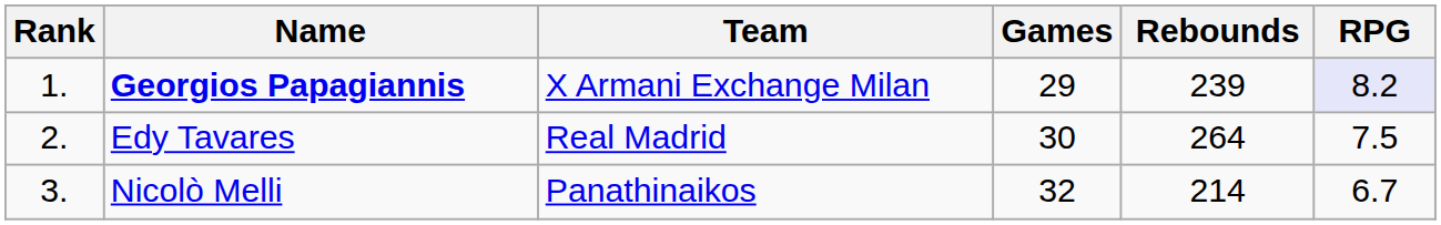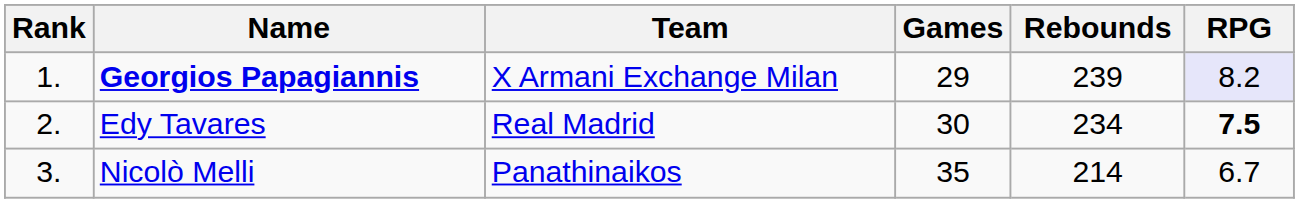Edy Tavares | Rebounds: 264 -> 234
Edy Tavares | RPG: normal -> bold
Nicolò Melli | Games: 32 -> 35
